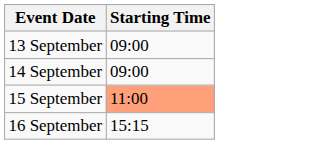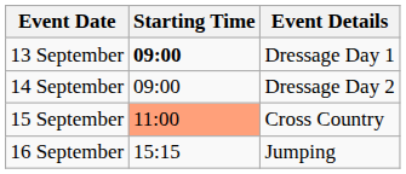+ column: Event Details | Dressage Day 1 | Dressage Day 2 | Cross Country | Jumping
13 September | Starting Time: normal -> bold
